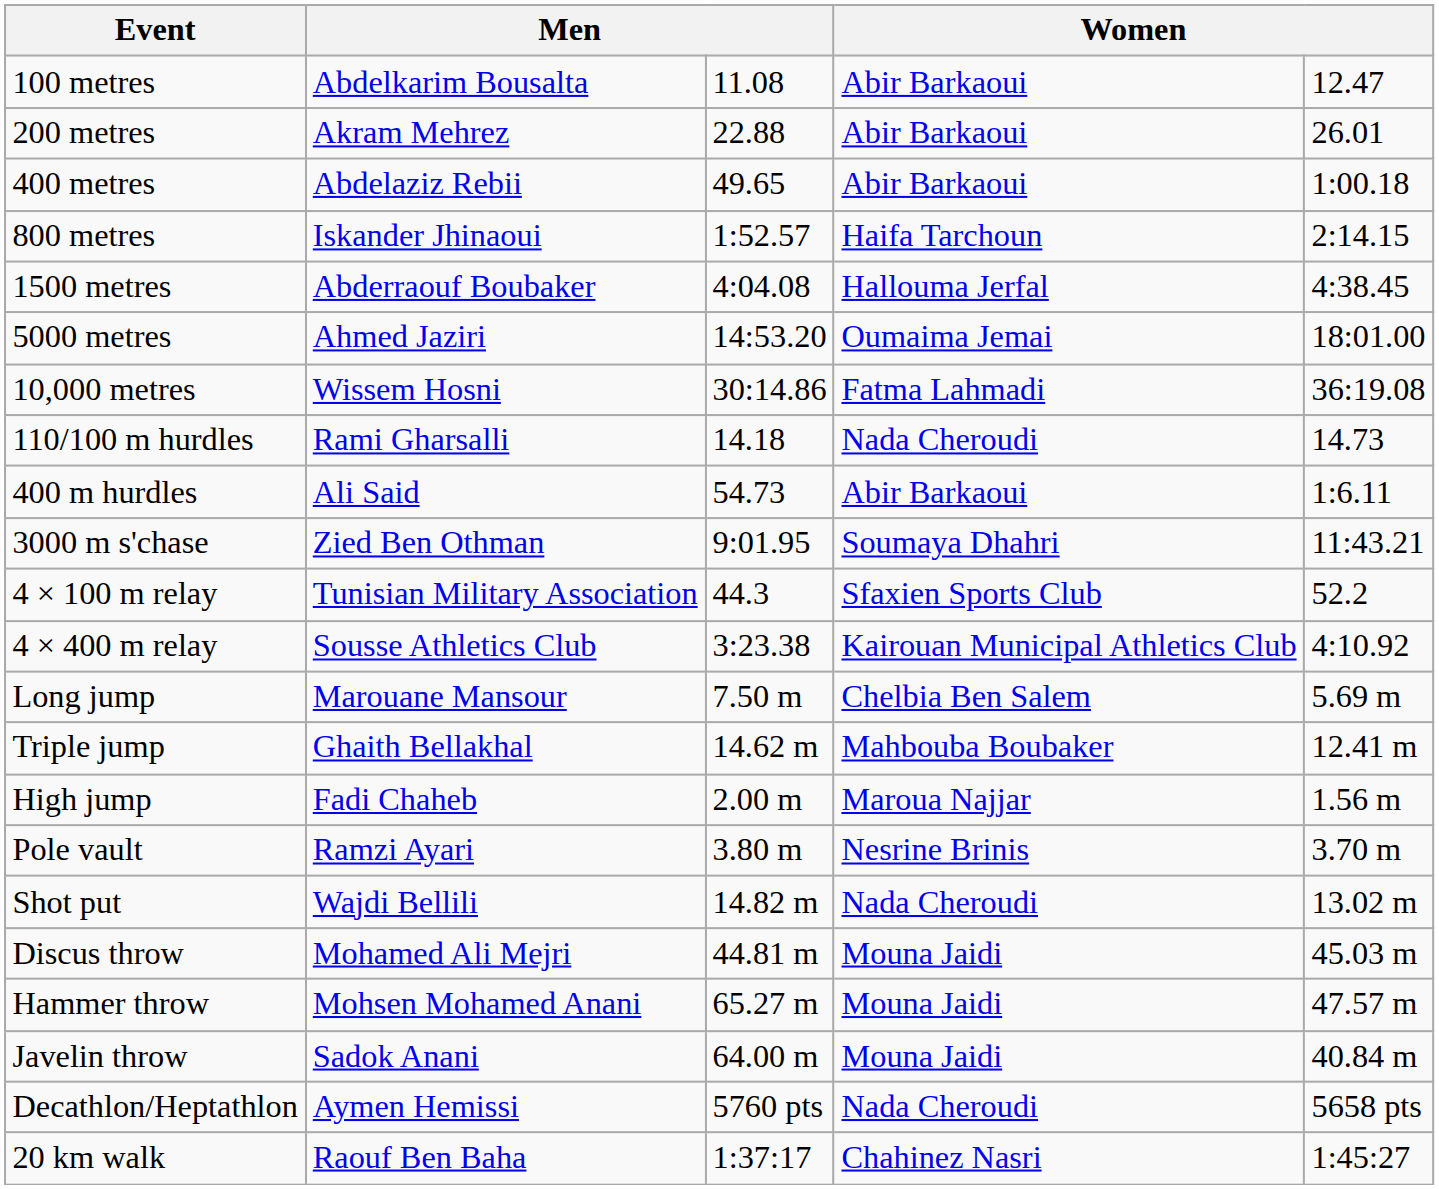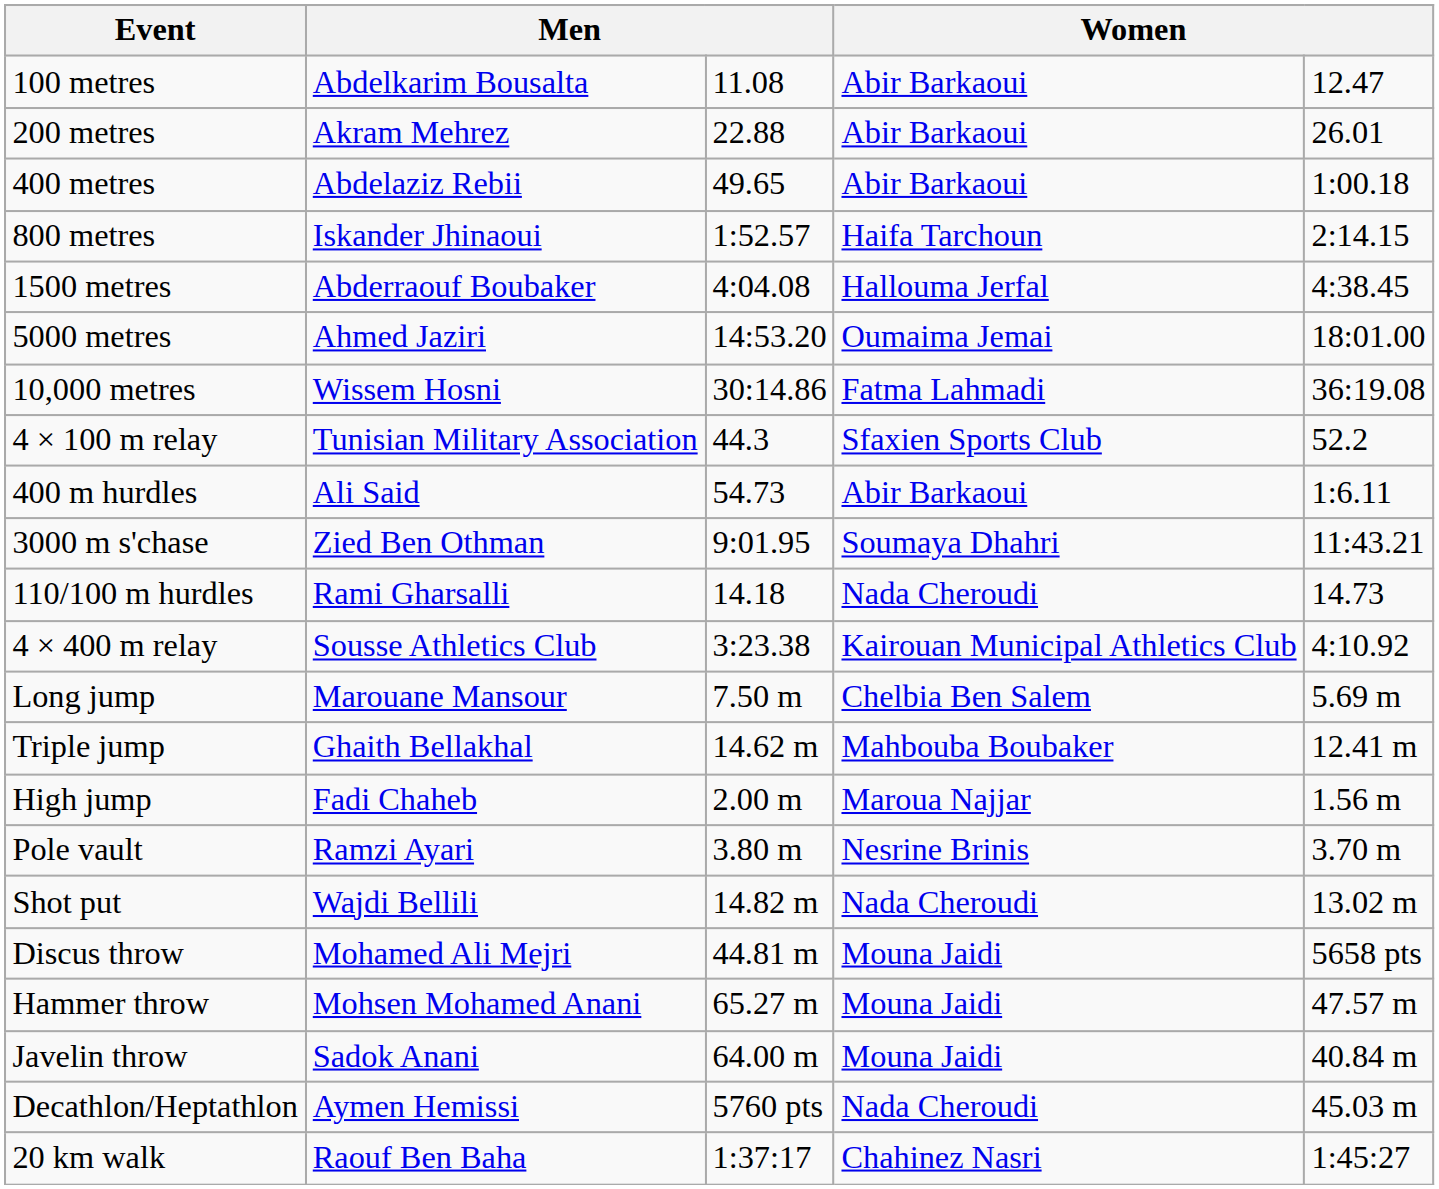rows swapped: 110/100 m hurdles <-> 4 × 100 m relay
Discus throw | column 5: 45.03 m -> 5658 pts
Decathlon/Heptathlon | column 5: 5658 pts -> 45.03 m
